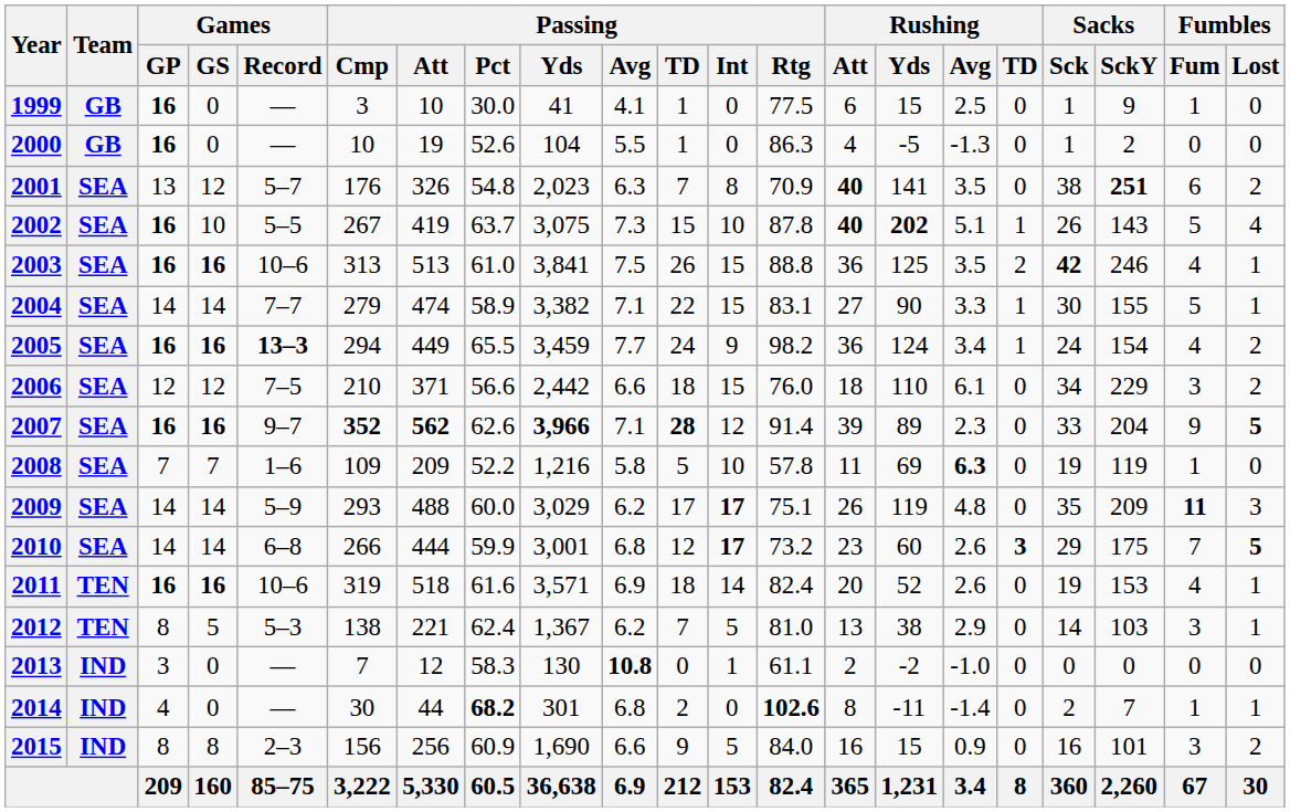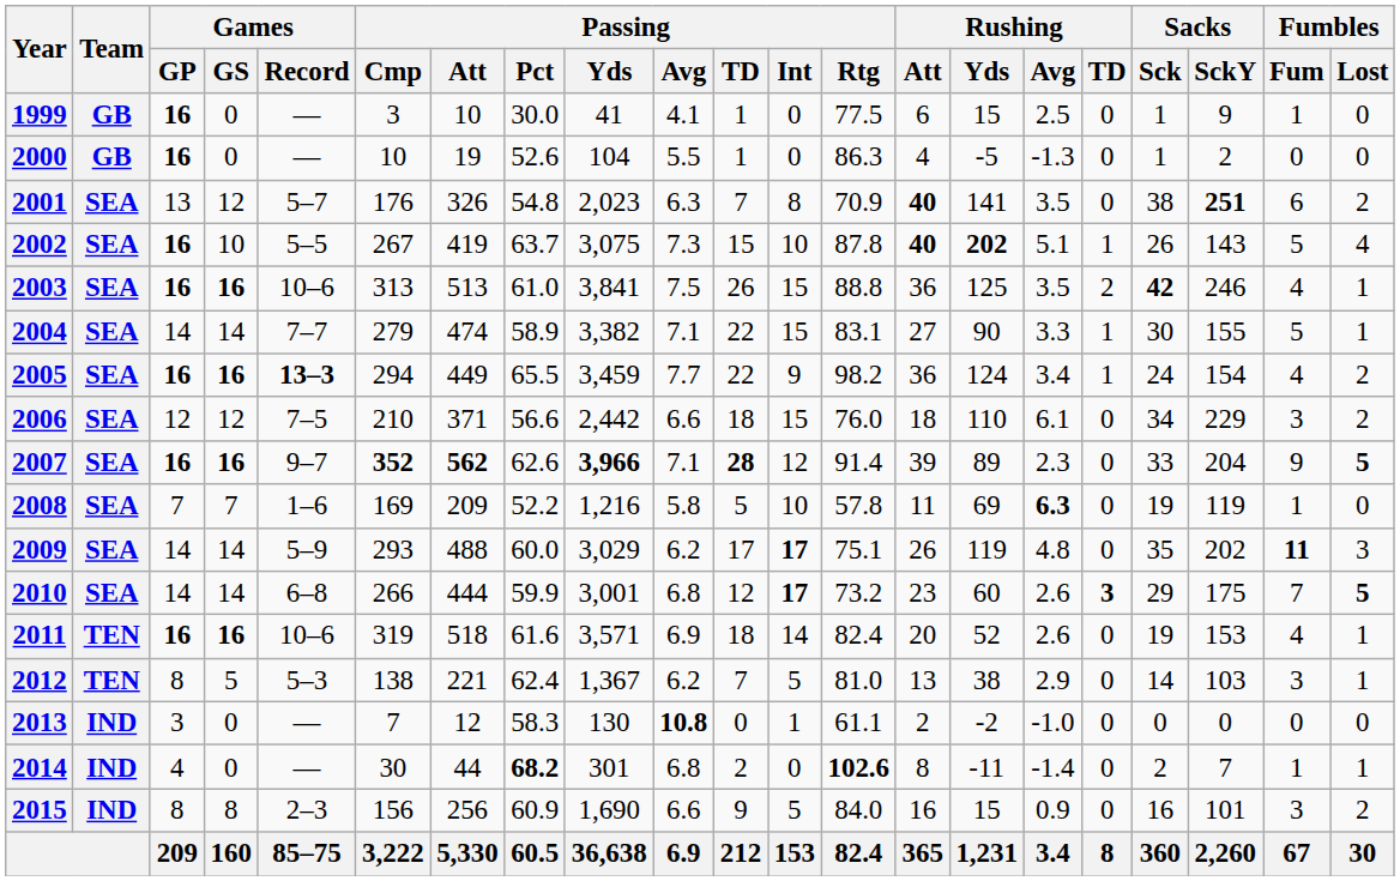2005 | Passing / TD: 24 -> 22
2008 | Passing / Cmp: 109 -> 169
2009 | Sacks / SckY: 209 -> 202
